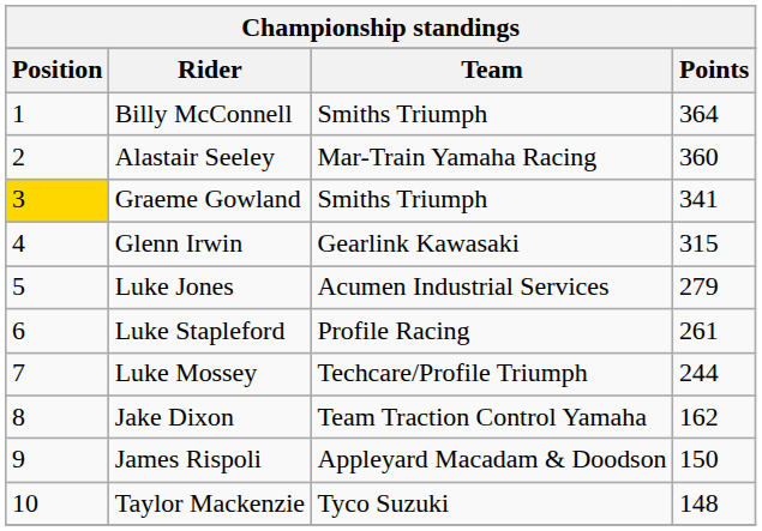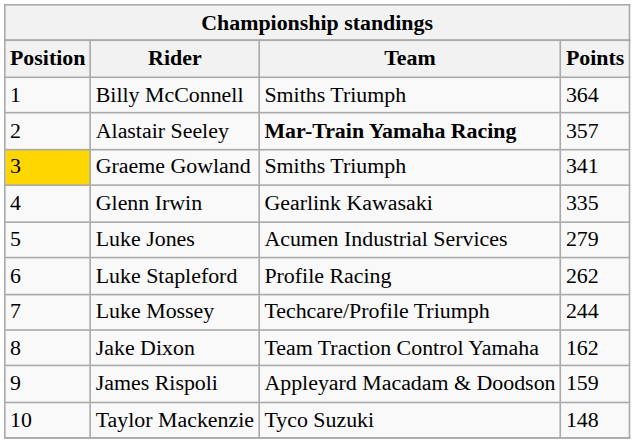Alastair Seeley | Team: normal -> bold
Alastair Seeley | Points: 360 -> 357
Glenn Irwin | Points: 315 -> 335
Luke Stapleford | Points: 261 -> 262
James Rispoli | Points: 150 -> 159
